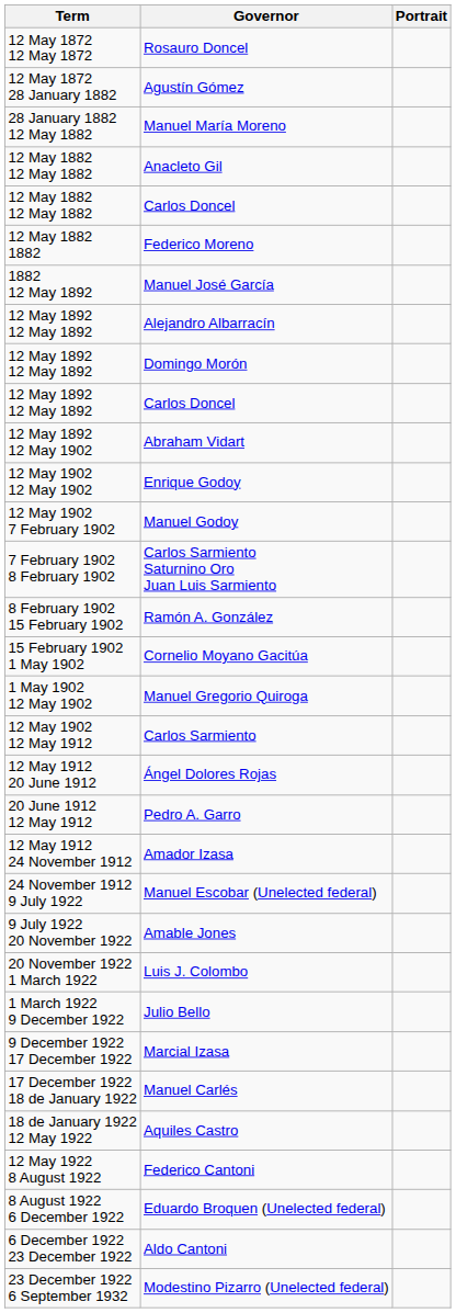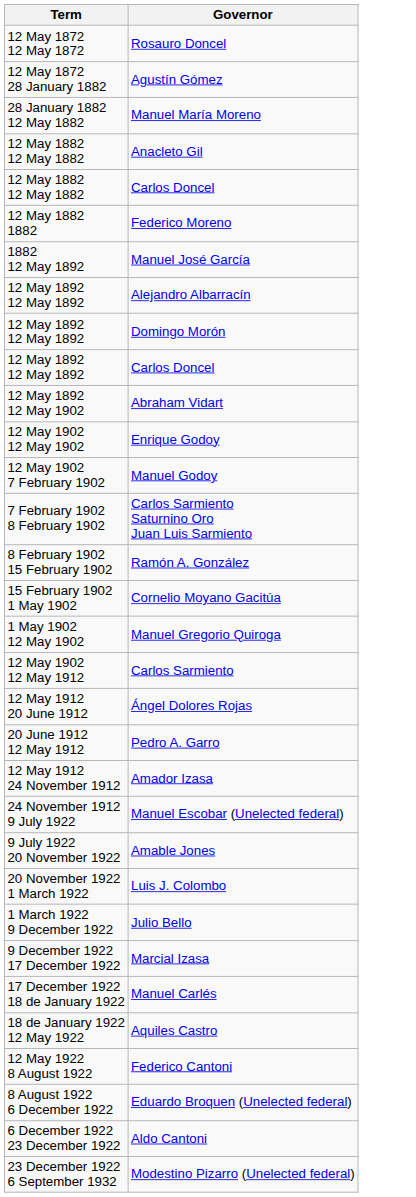- column: Portrait
